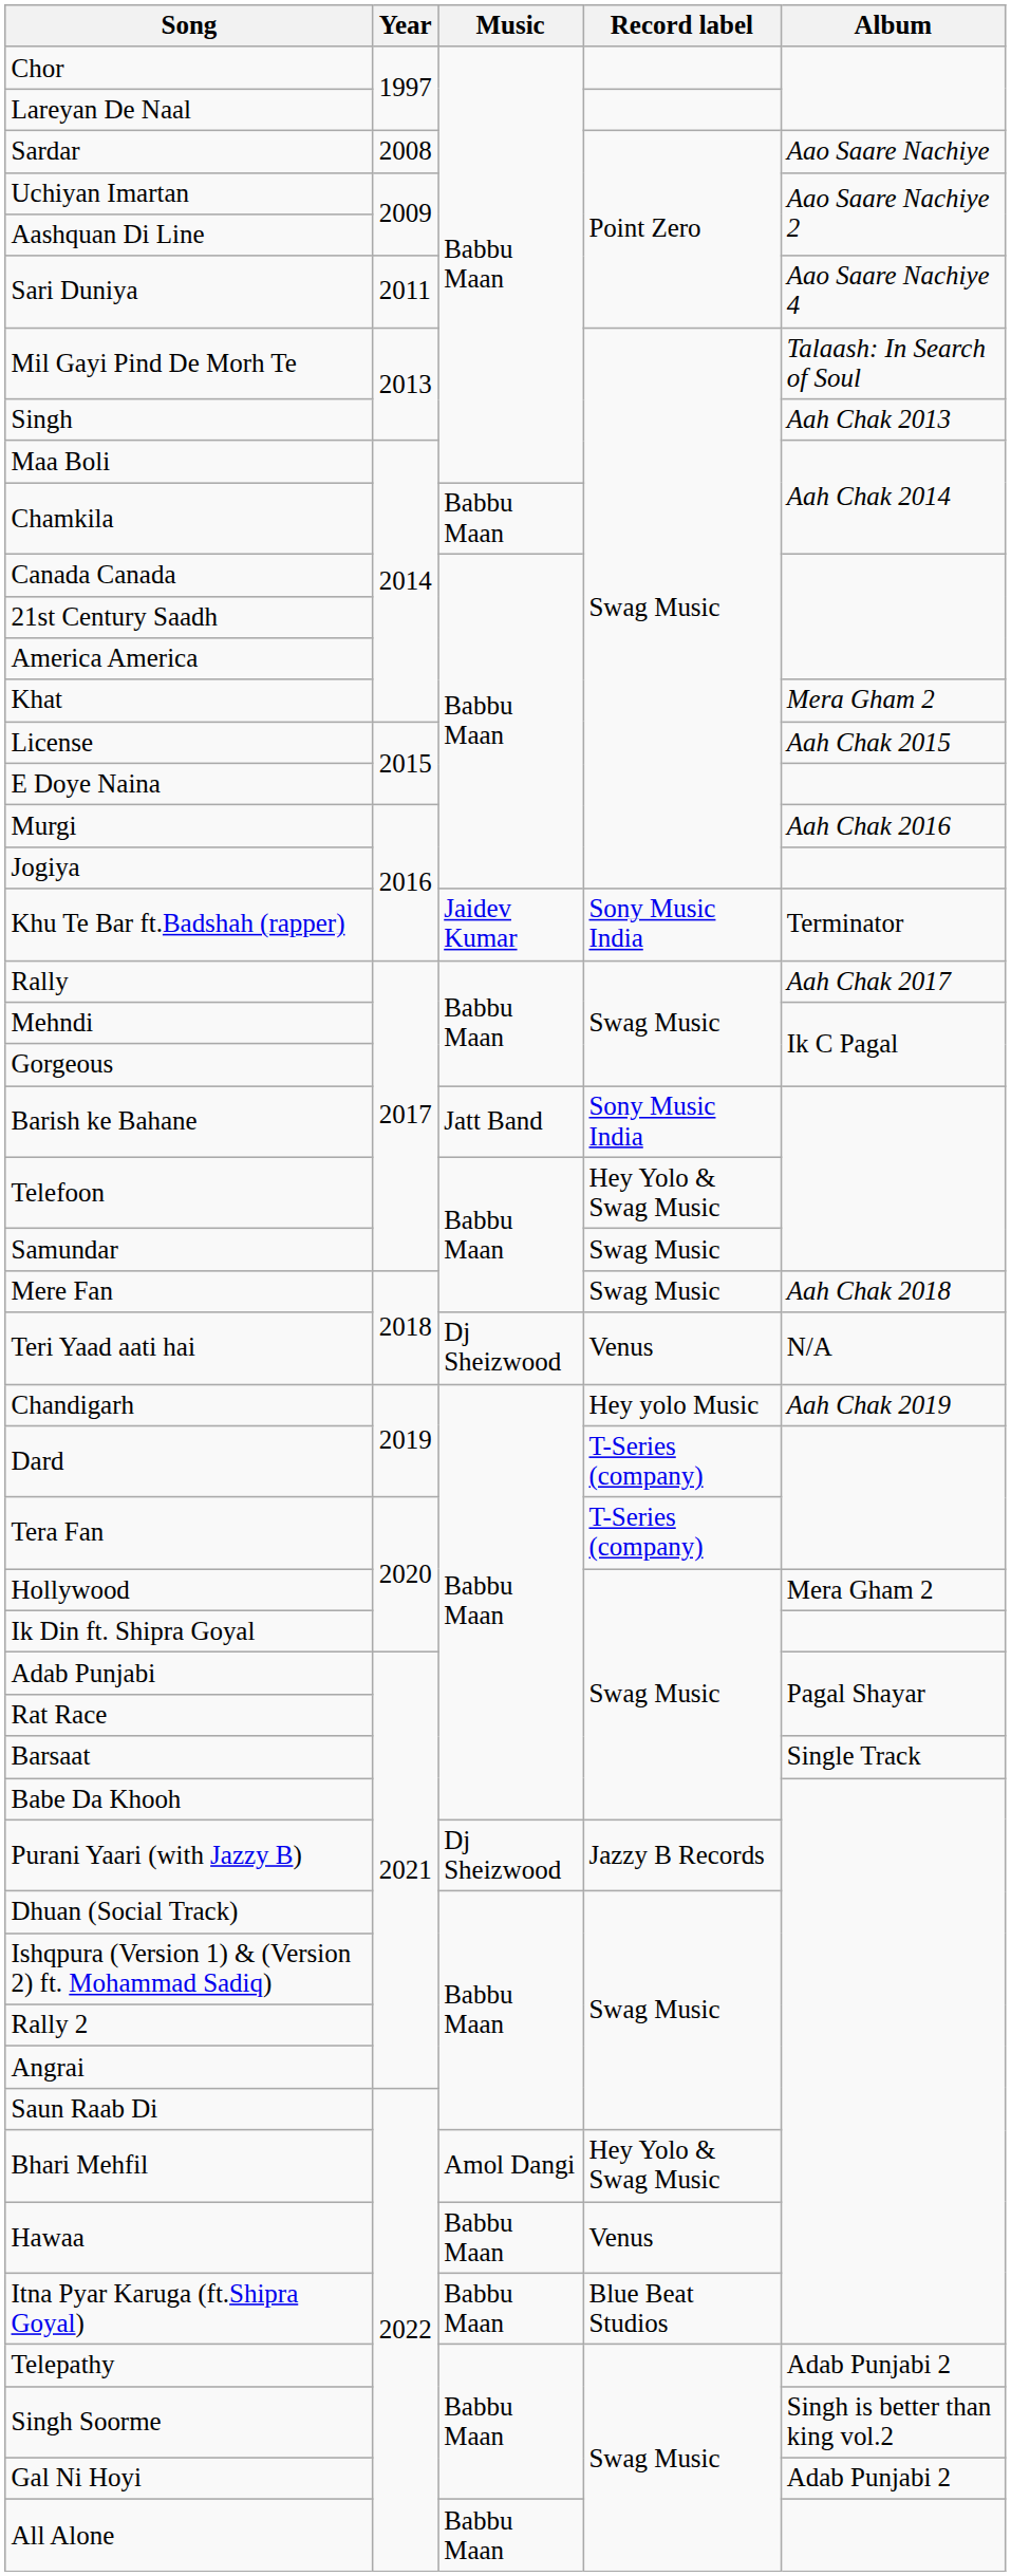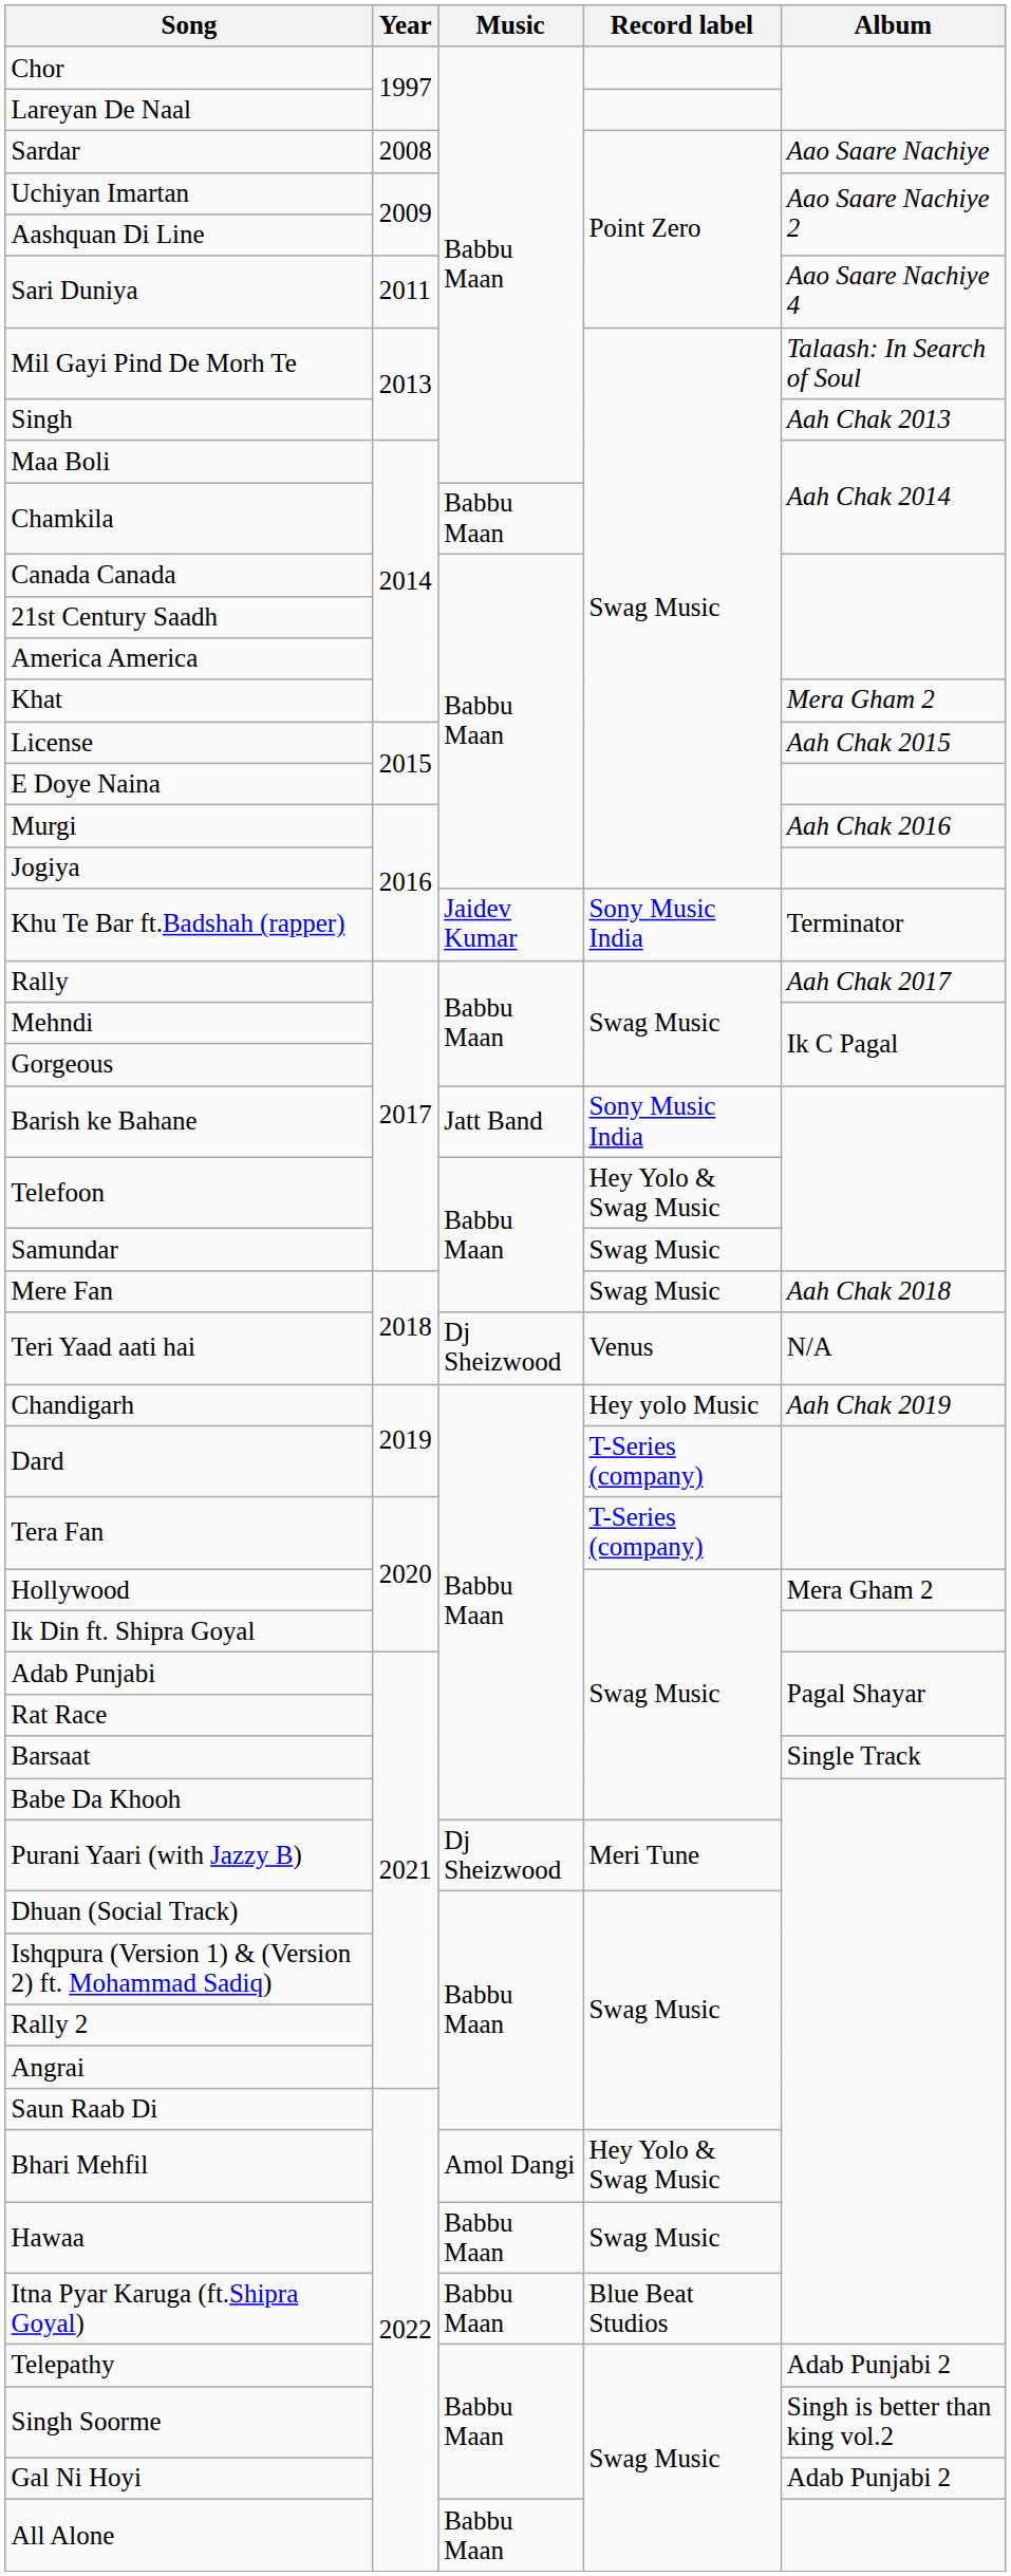Purani Yaari (with Jazzy B) | Record label: Jazzy B Records -> Meri Tune
Hawaa | Record label: Venus -> Swag Music
